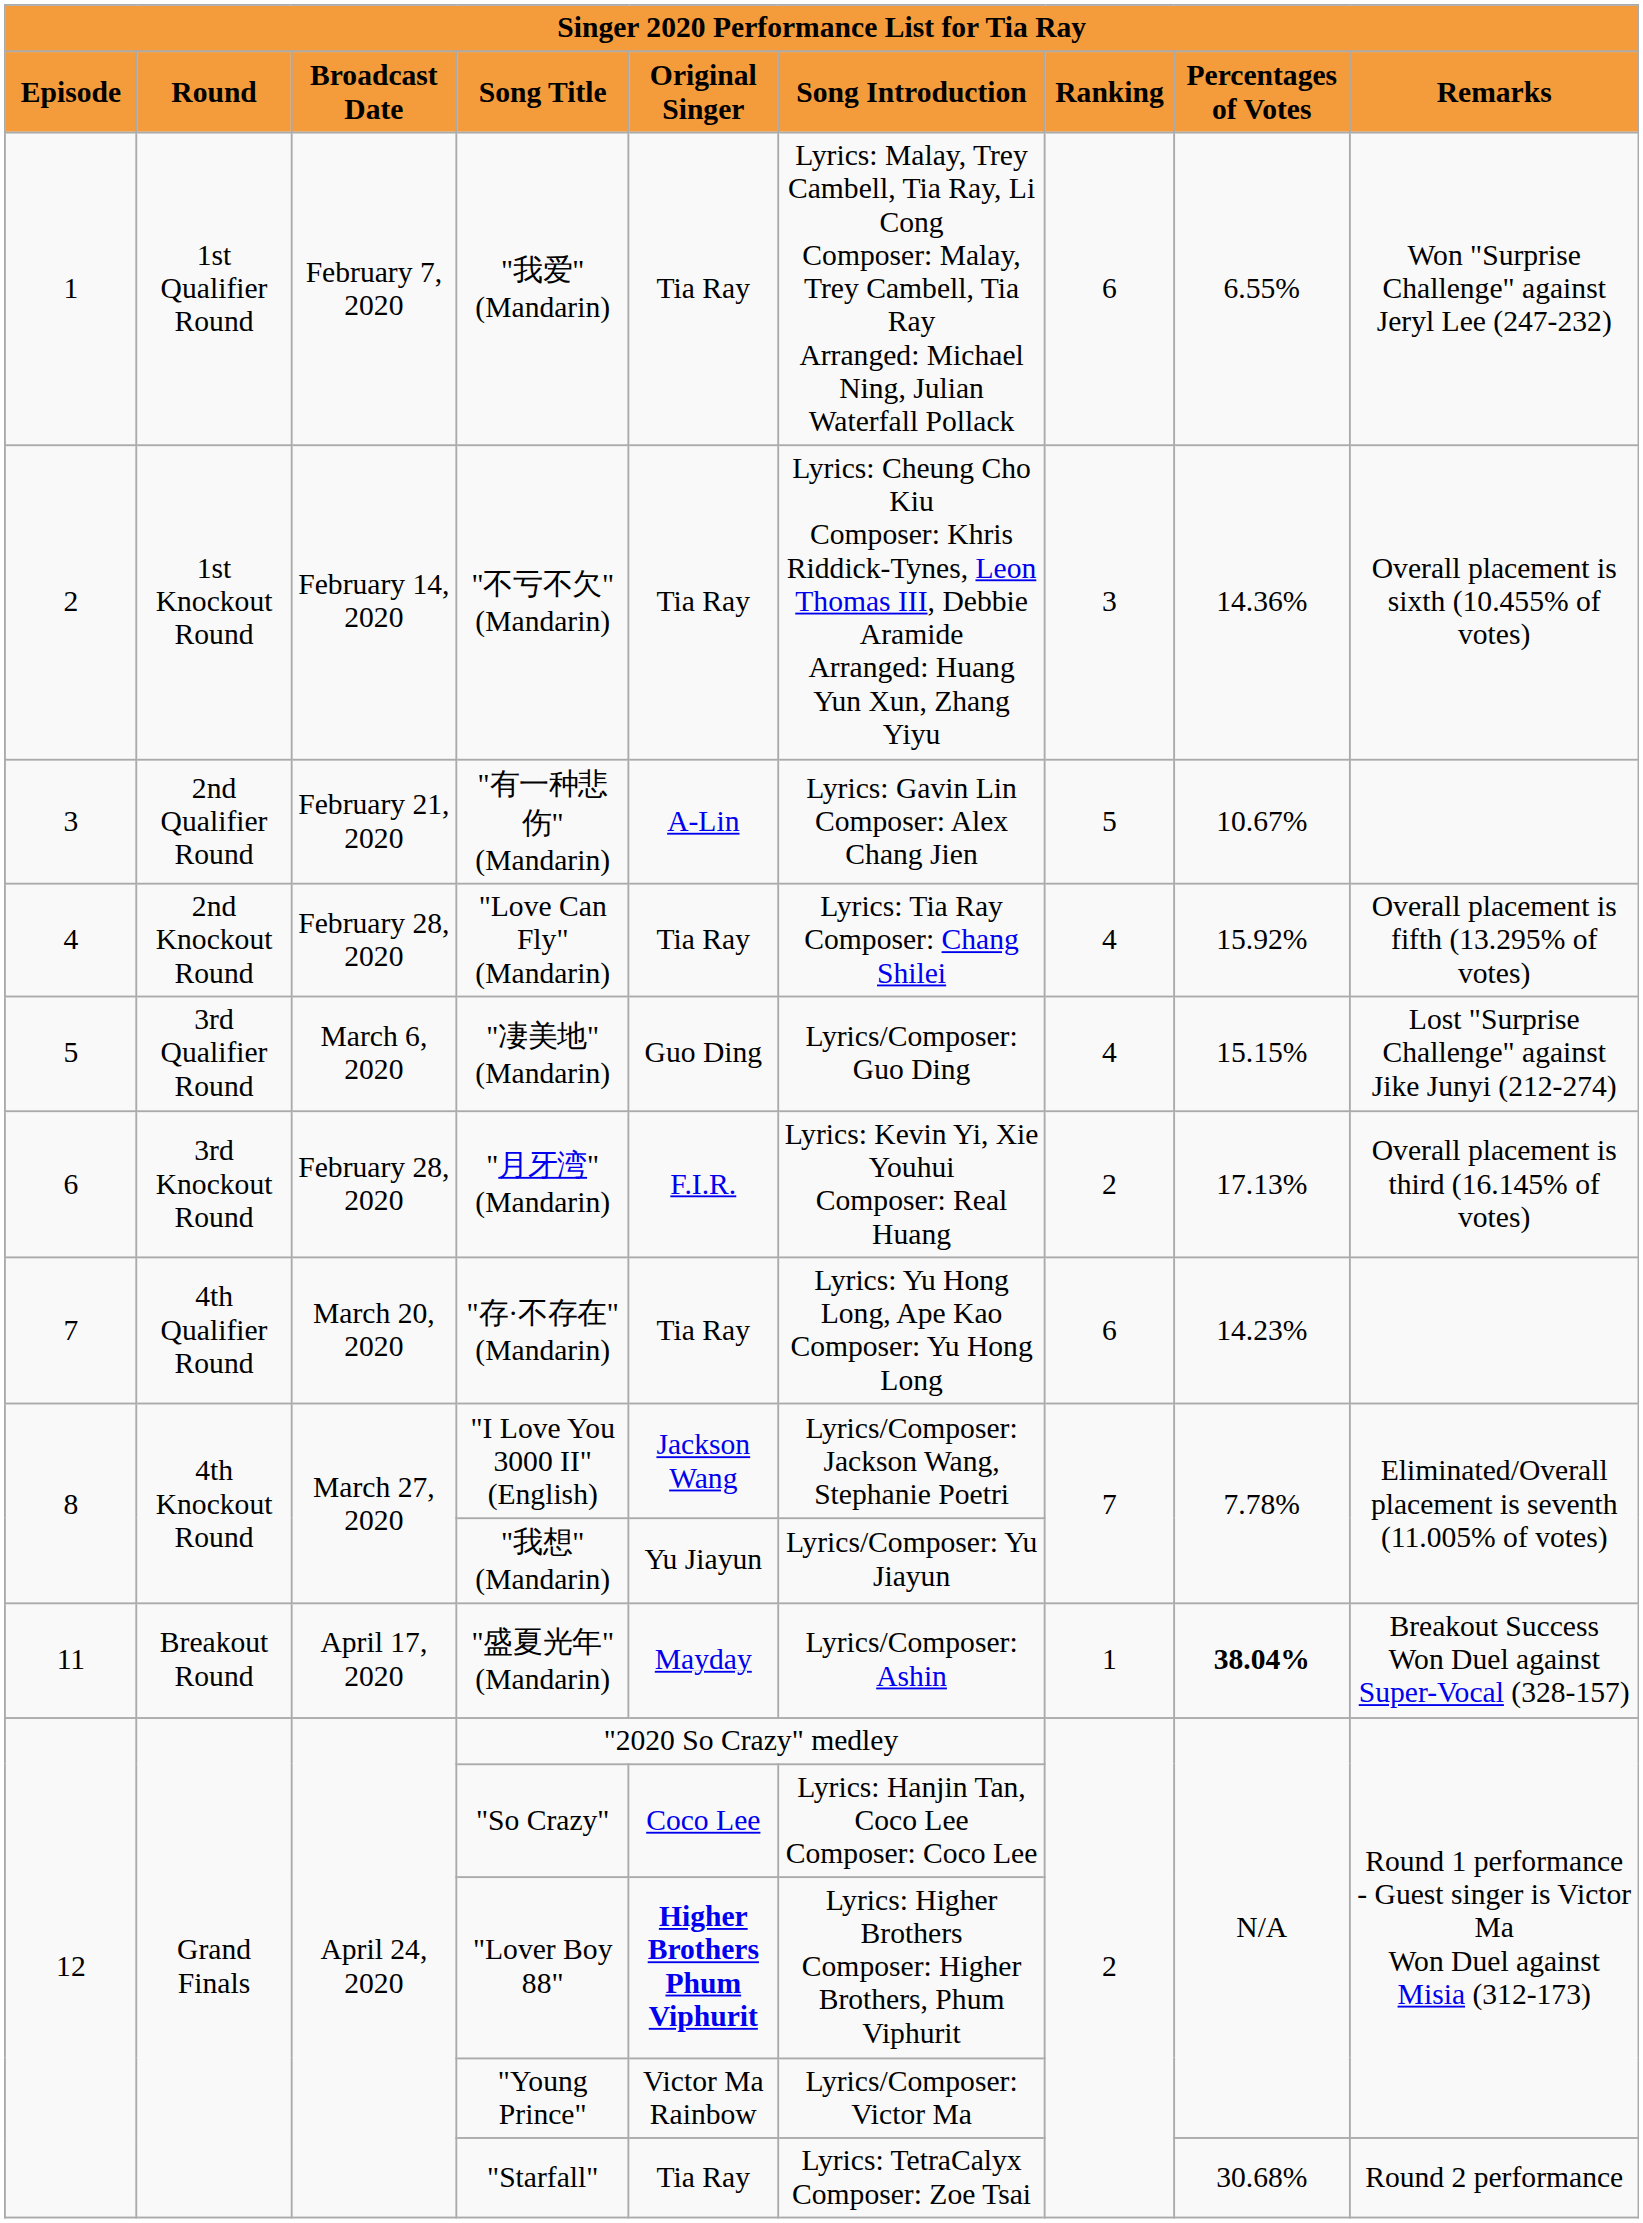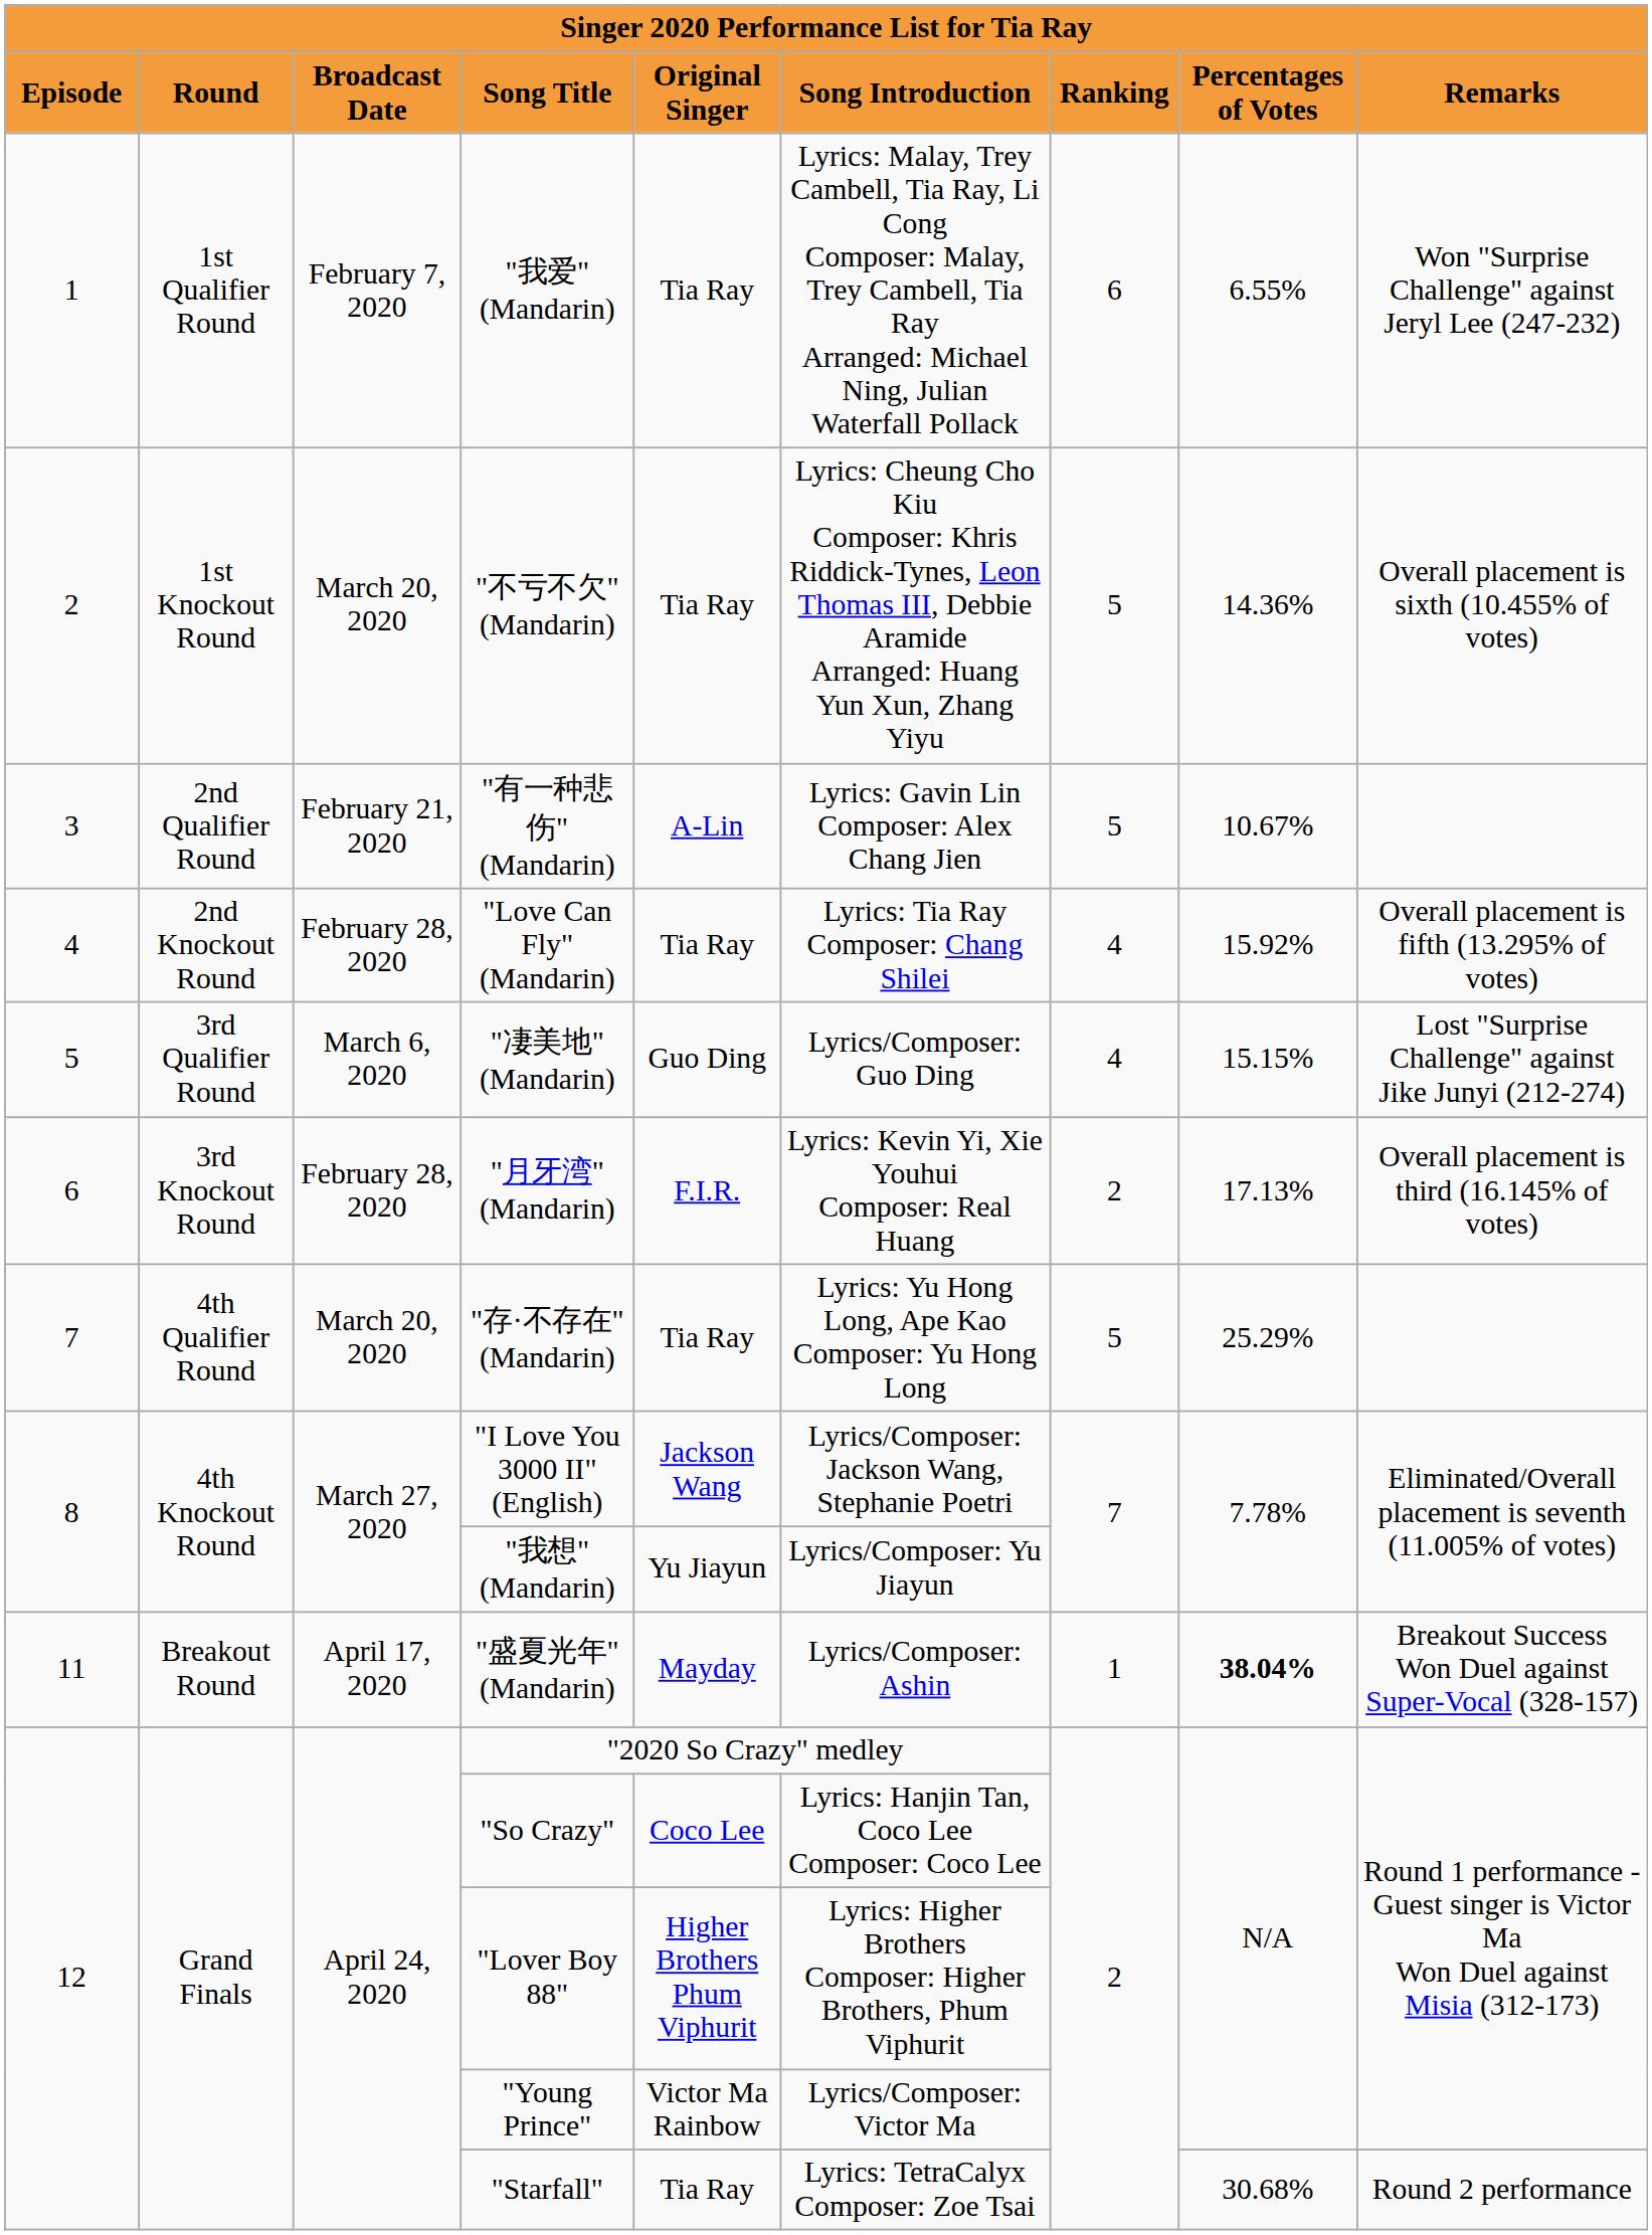"不亏不欠" (Mandarin) | column 3: February 14, 2020 -> March 20, 2020
"不亏不欠" (Mandarin) | column 7: 3 -> 5
"存·不存在" (Mandarin) | column 7: 6 -> 5
"存·不存在" (Mandarin) | column 8: 14.23% -> 25.29%
"Lover Boy 88" | column 5: bold -> normal
